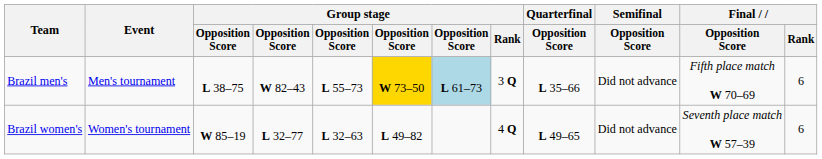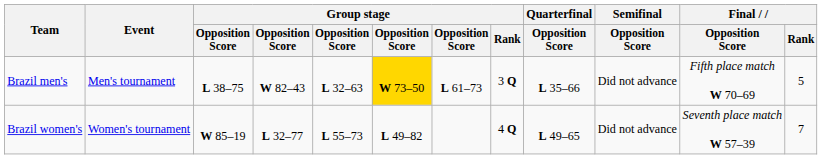Brazil men's | column 5: L 55–73 -> L 32–63
Brazil men's | column 7: lightblue background -> no background
Brazil men's | Final / Rank: 6 -> 5
Brazil women's | column 5: L 32–63 -> L 55–73
Brazil women's | Final / Rank: 6 -> 7
